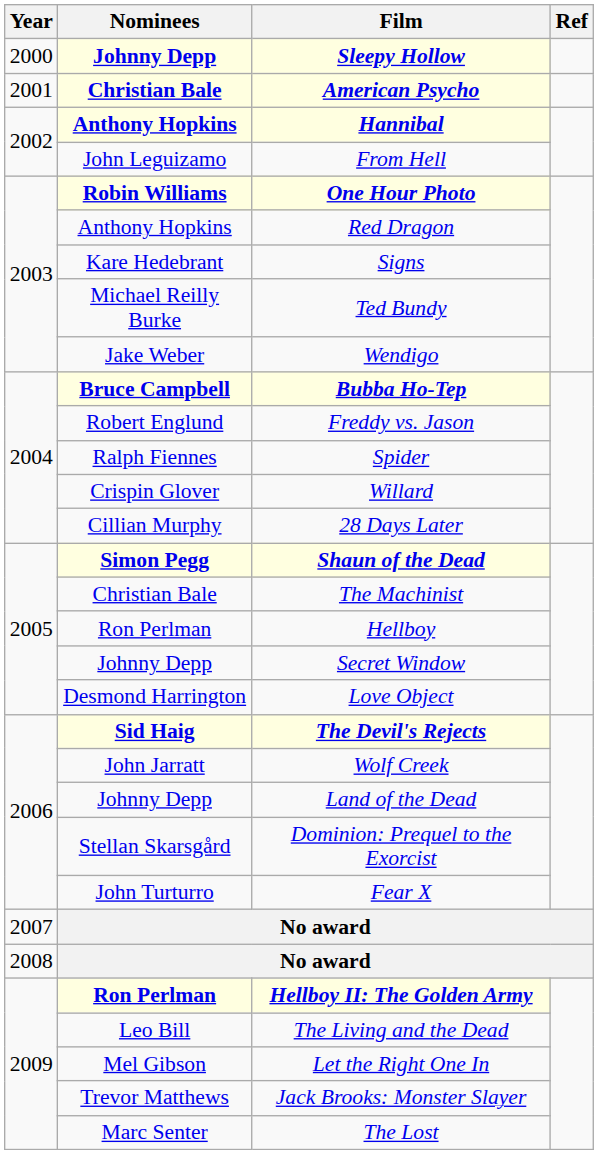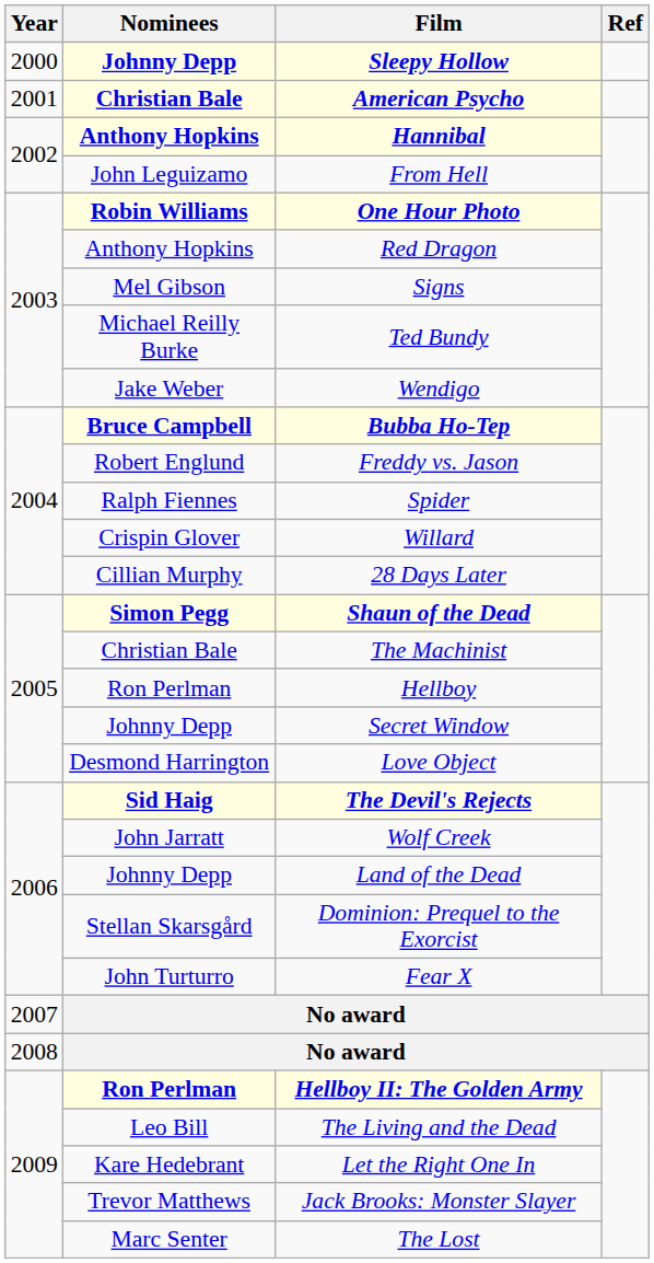Signs | Nominees: Kare Hedebrant -> Mel Gibson
Let the Right One In | Nominees: Mel Gibson -> Kare Hedebrant
